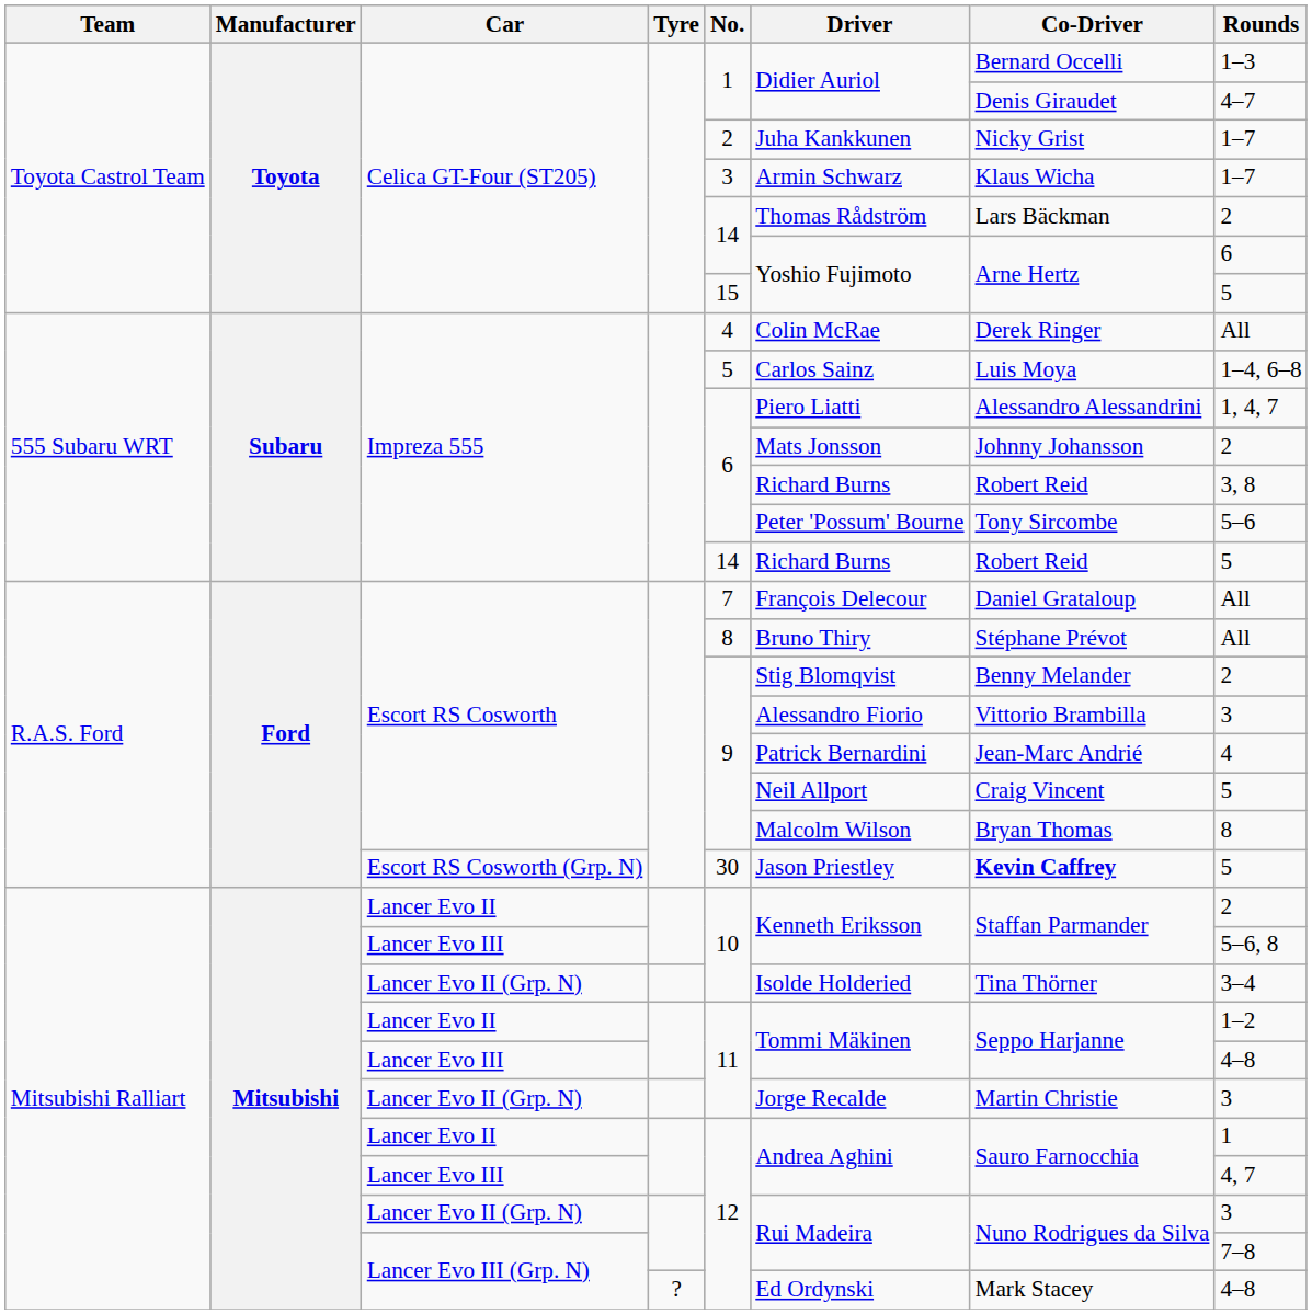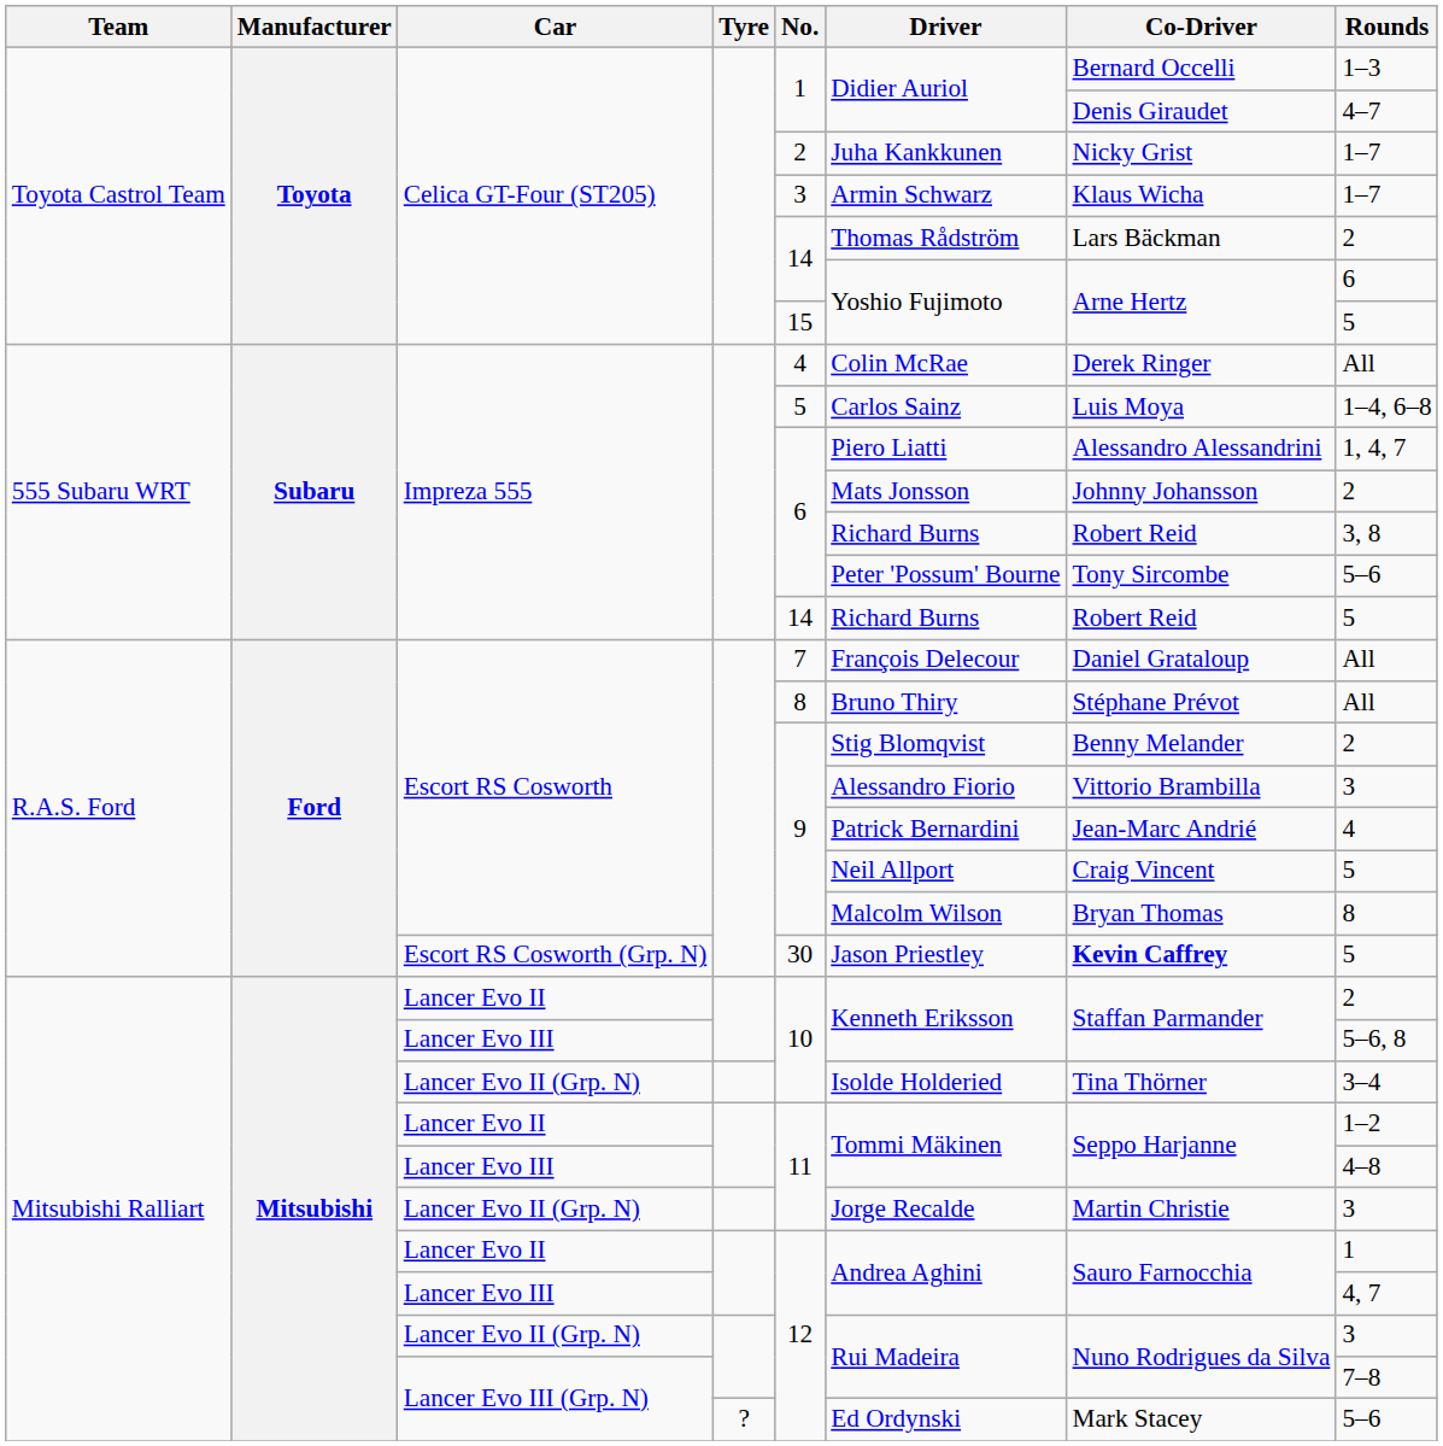Lancer Evo III (Grp. N) / ? | Rounds: 4–8 -> 5–6
